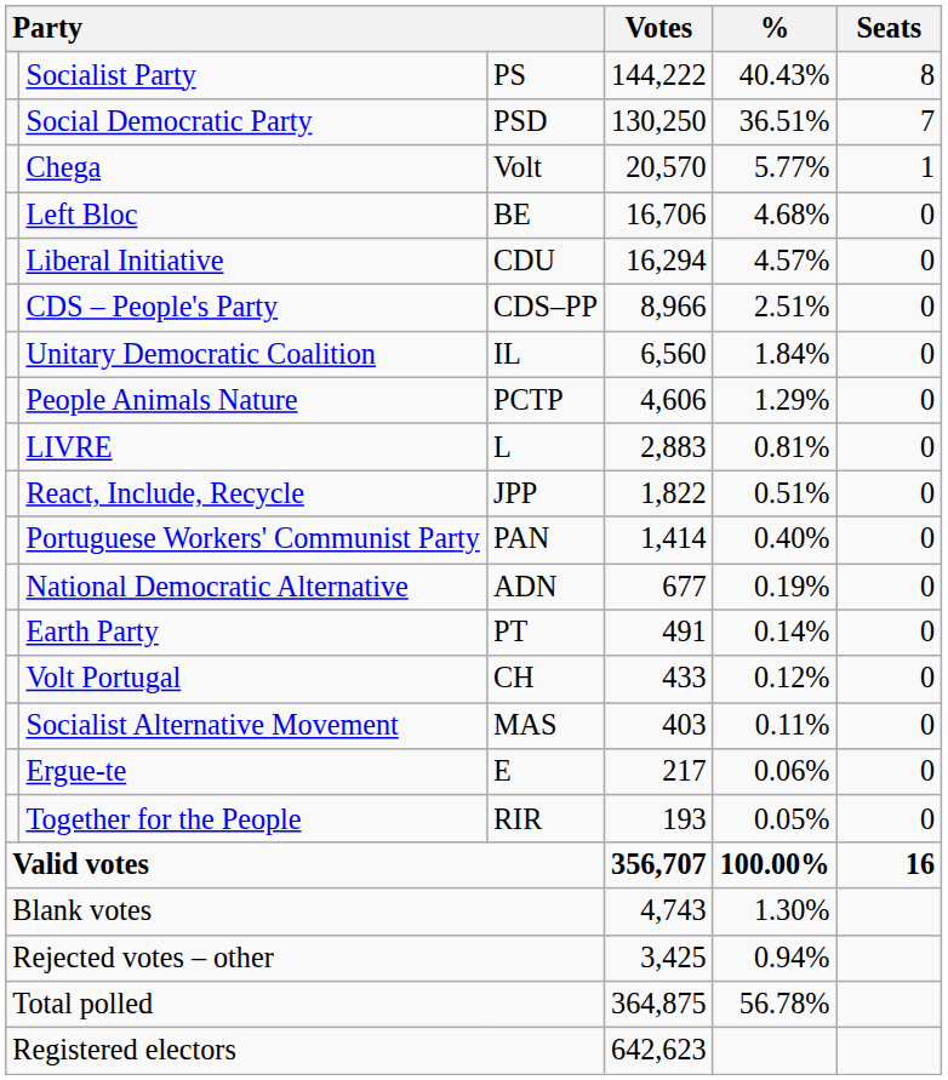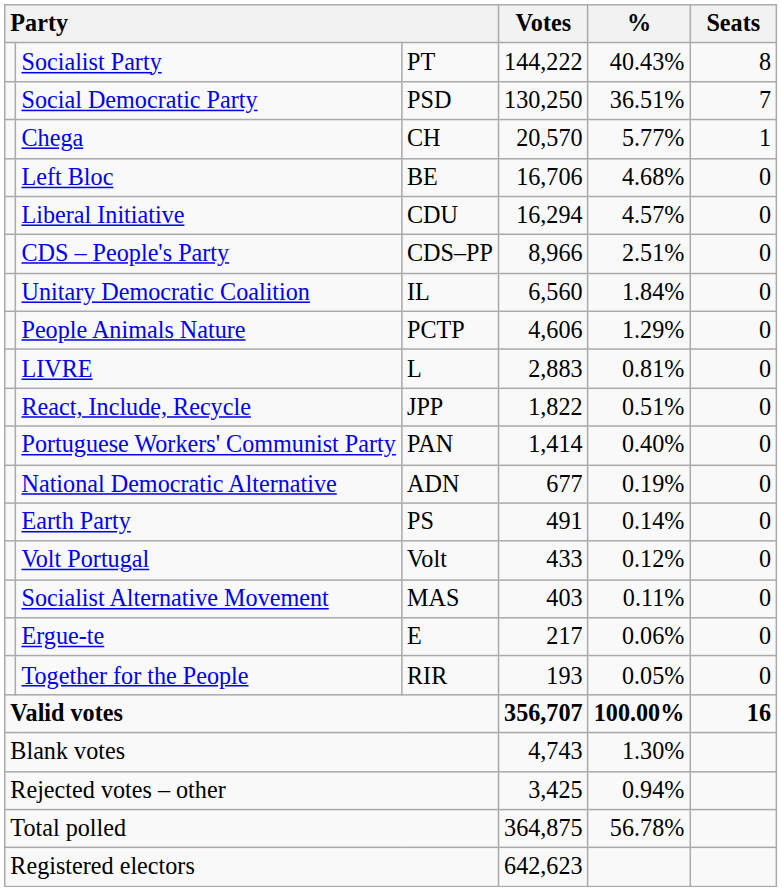Socialist Party | column 3: PS -> PT
Chega | column 3: Volt -> CH
Earth Party | column 3: PT -> PS
Volt Portugal | column 3: CH -> Volt
